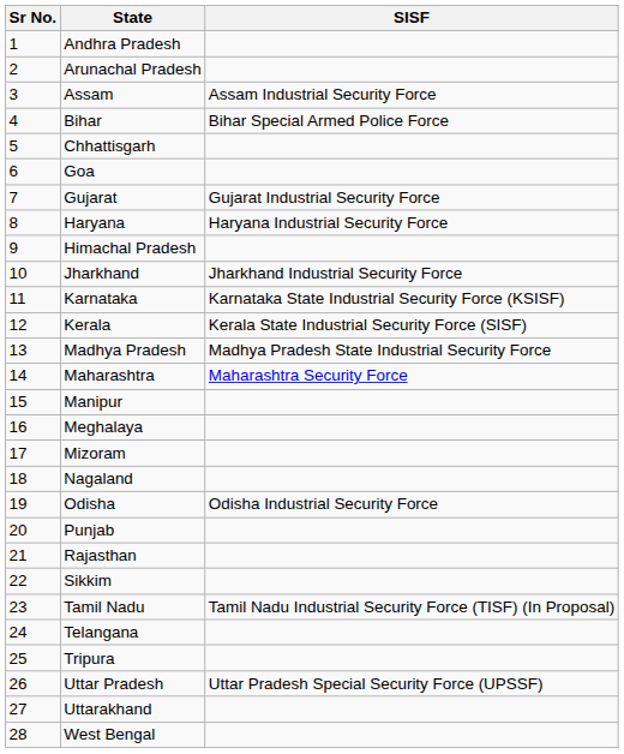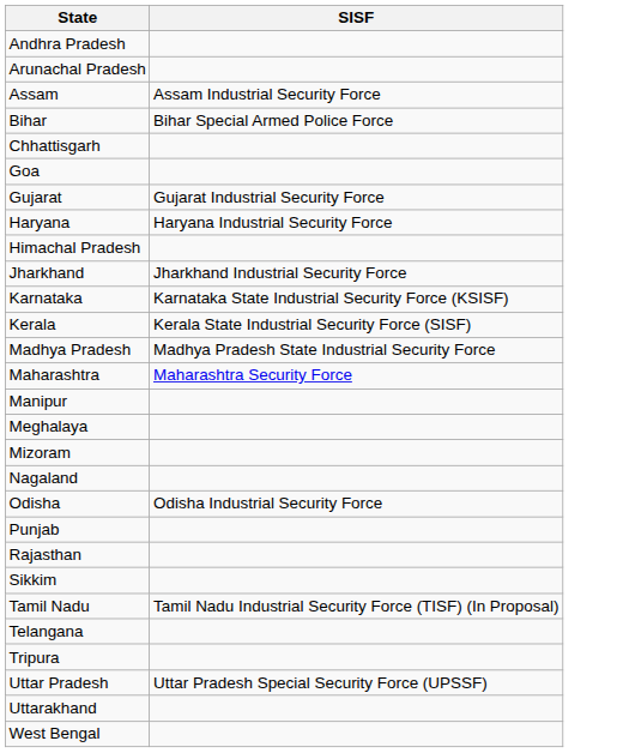- column: Sr No. | 1 | 2 | 3 | 4 | 5 | 6 | 7 | 8 | 9 | 10 | 11 | 12 | 13 | 14 | 15 | 16 | 17 | 18 | 19 | 20 | 21 | 22 | 23 | 24 | 25 | 26 | 27 | 28
